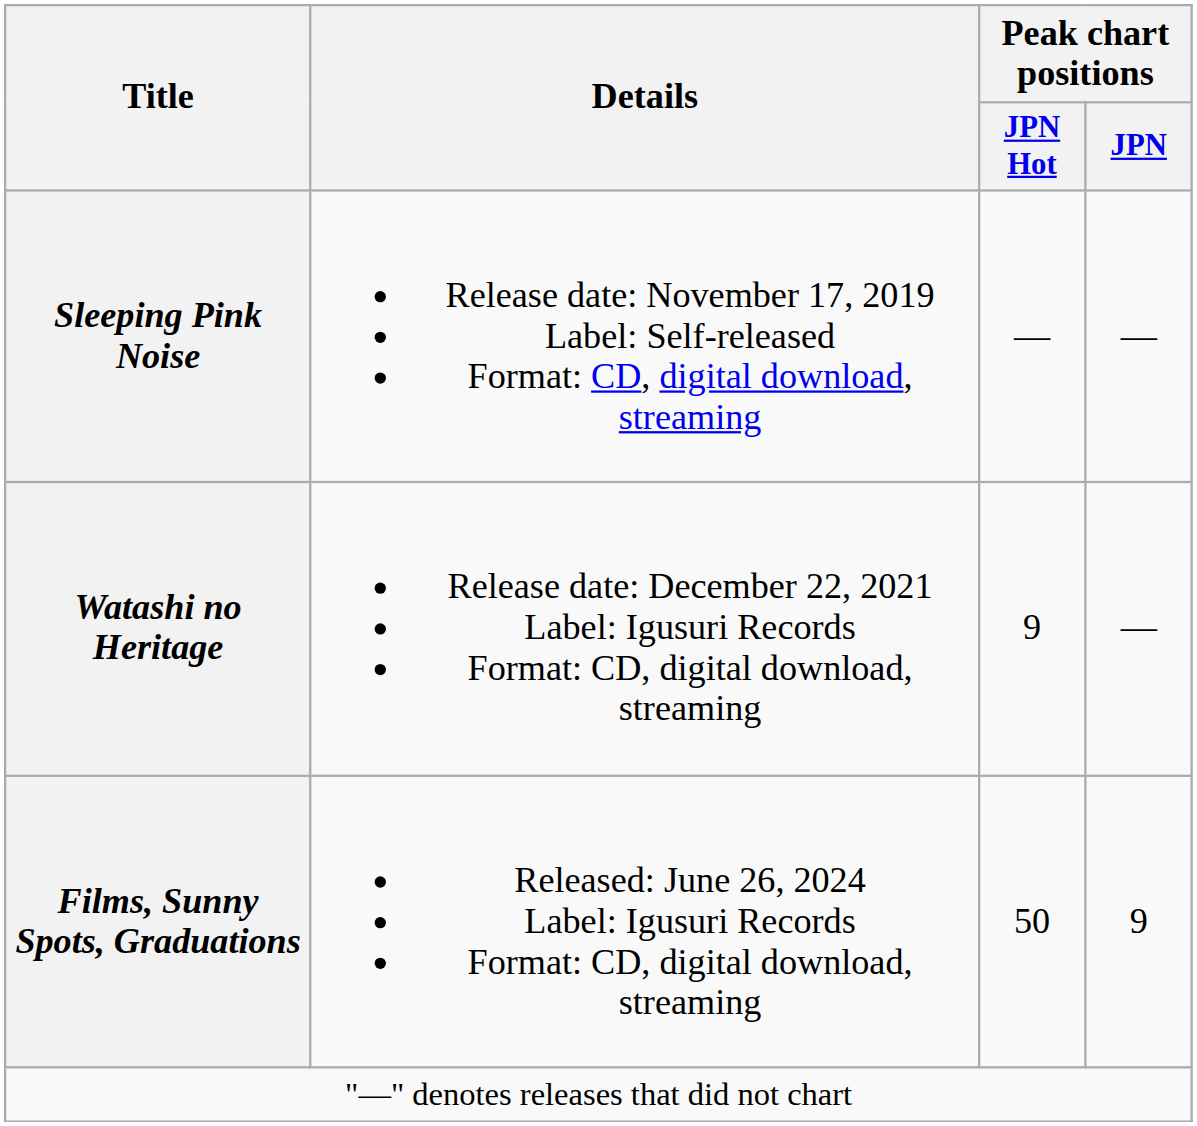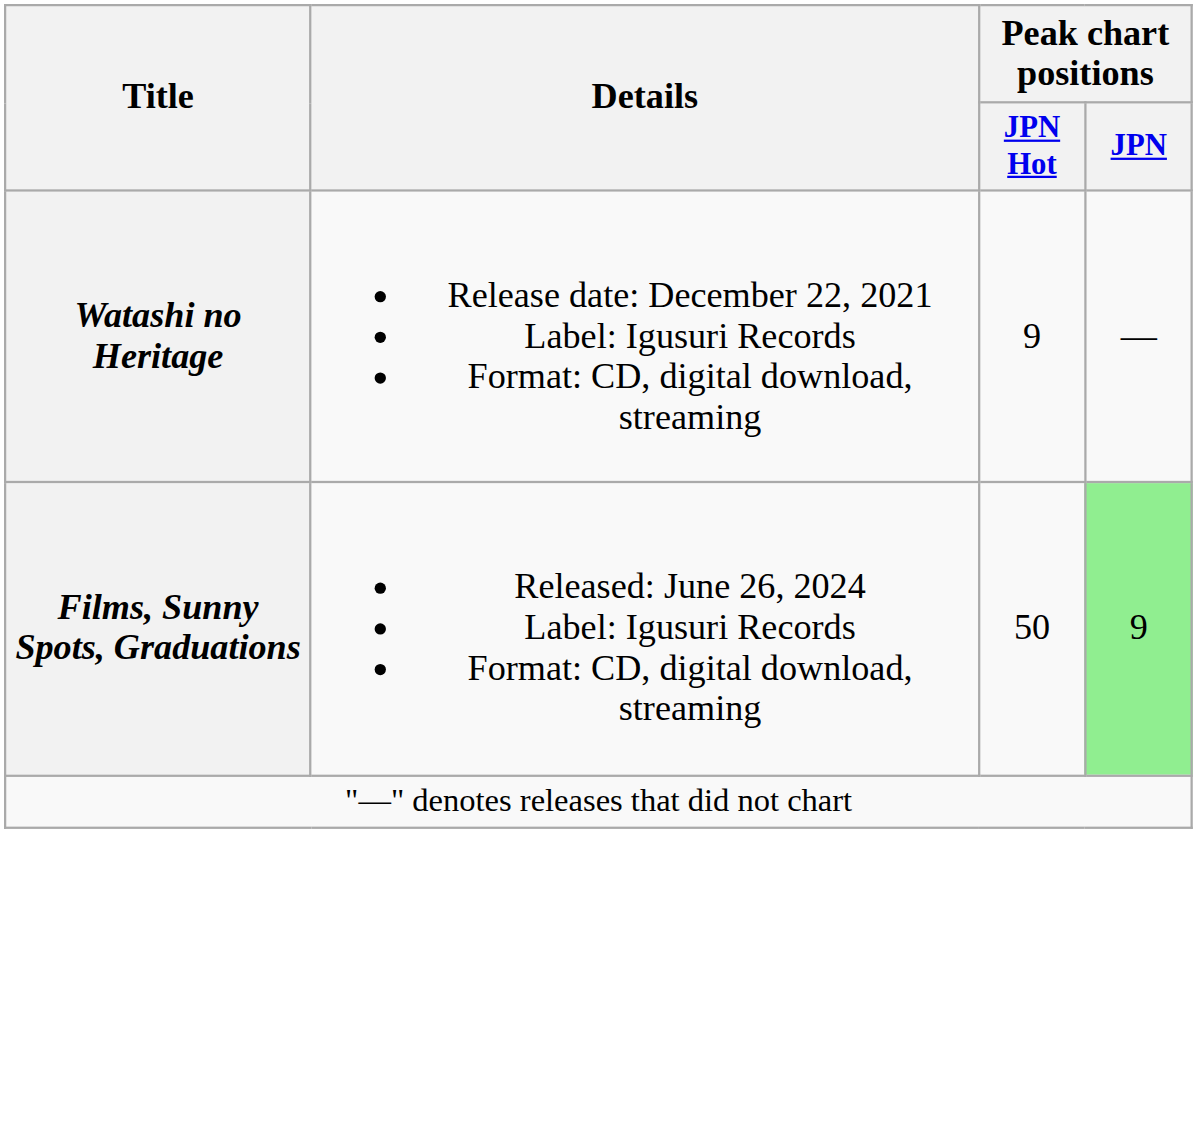- row: Sleeping Pink Noise | Release date: November 17, 2019 Label: Self-released Format: CD, digital download, streaming | — | —
Films, Sunny Spots, Graduations | Peak chart positions / JPN: no background -> lightgreen background
